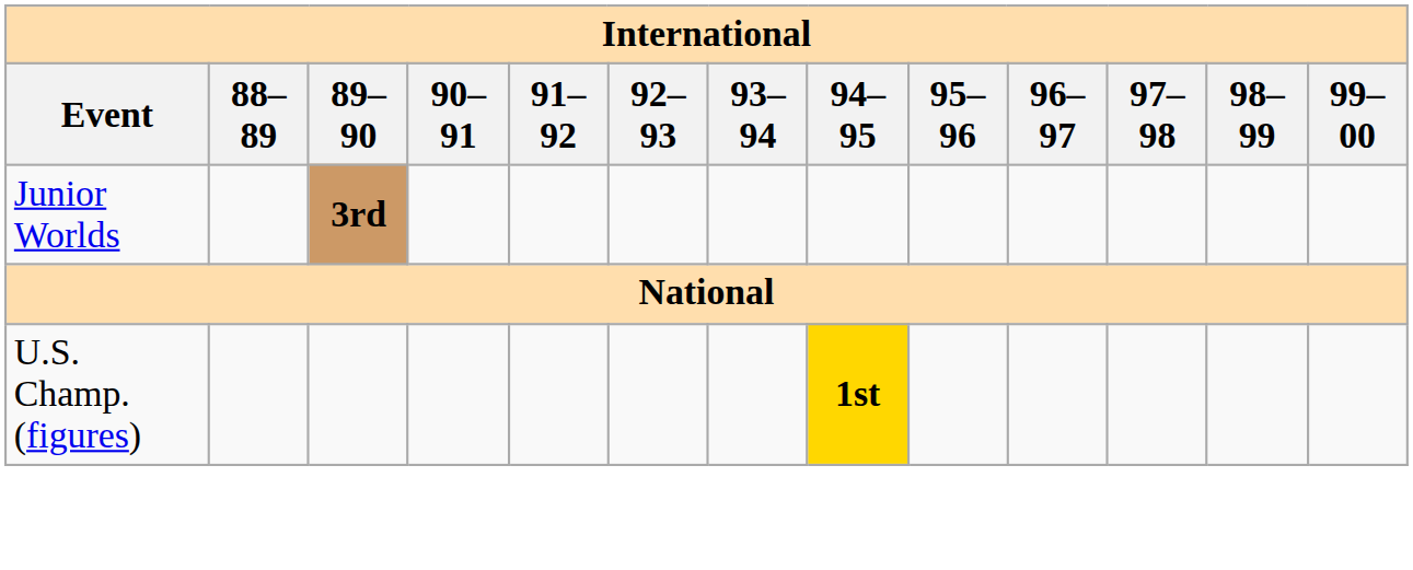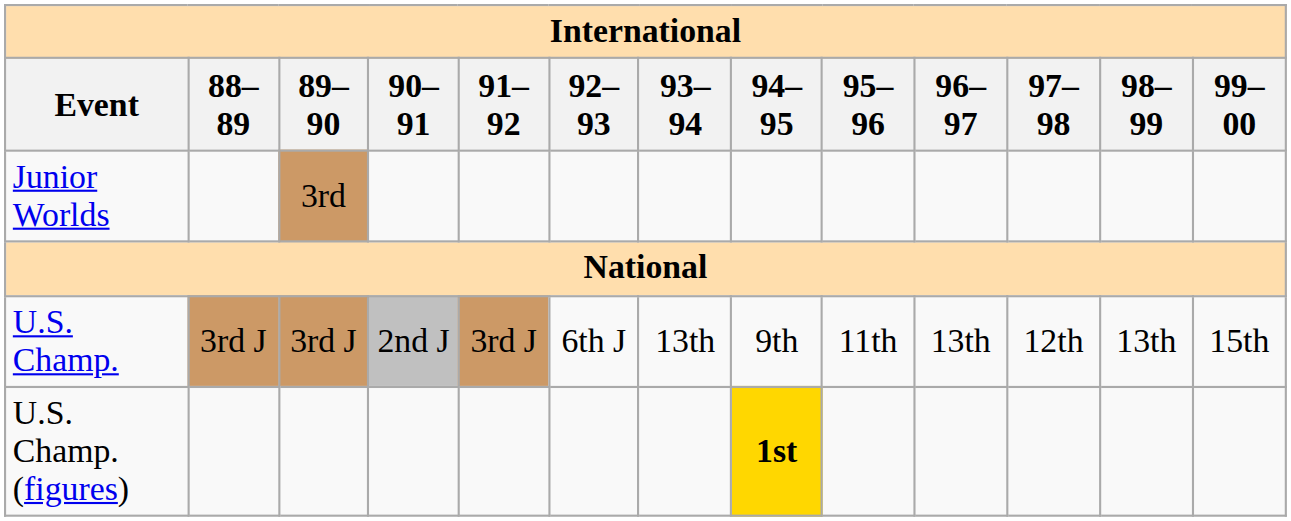Junior Worlds | 89–90: bold -> normal
+ row: U.S. Champ. | 3rd J | 3rd J | 2nd J | 3rd J | 6th J | 13th | 9th | 11th | 13th | 12th | 13th | 15th
